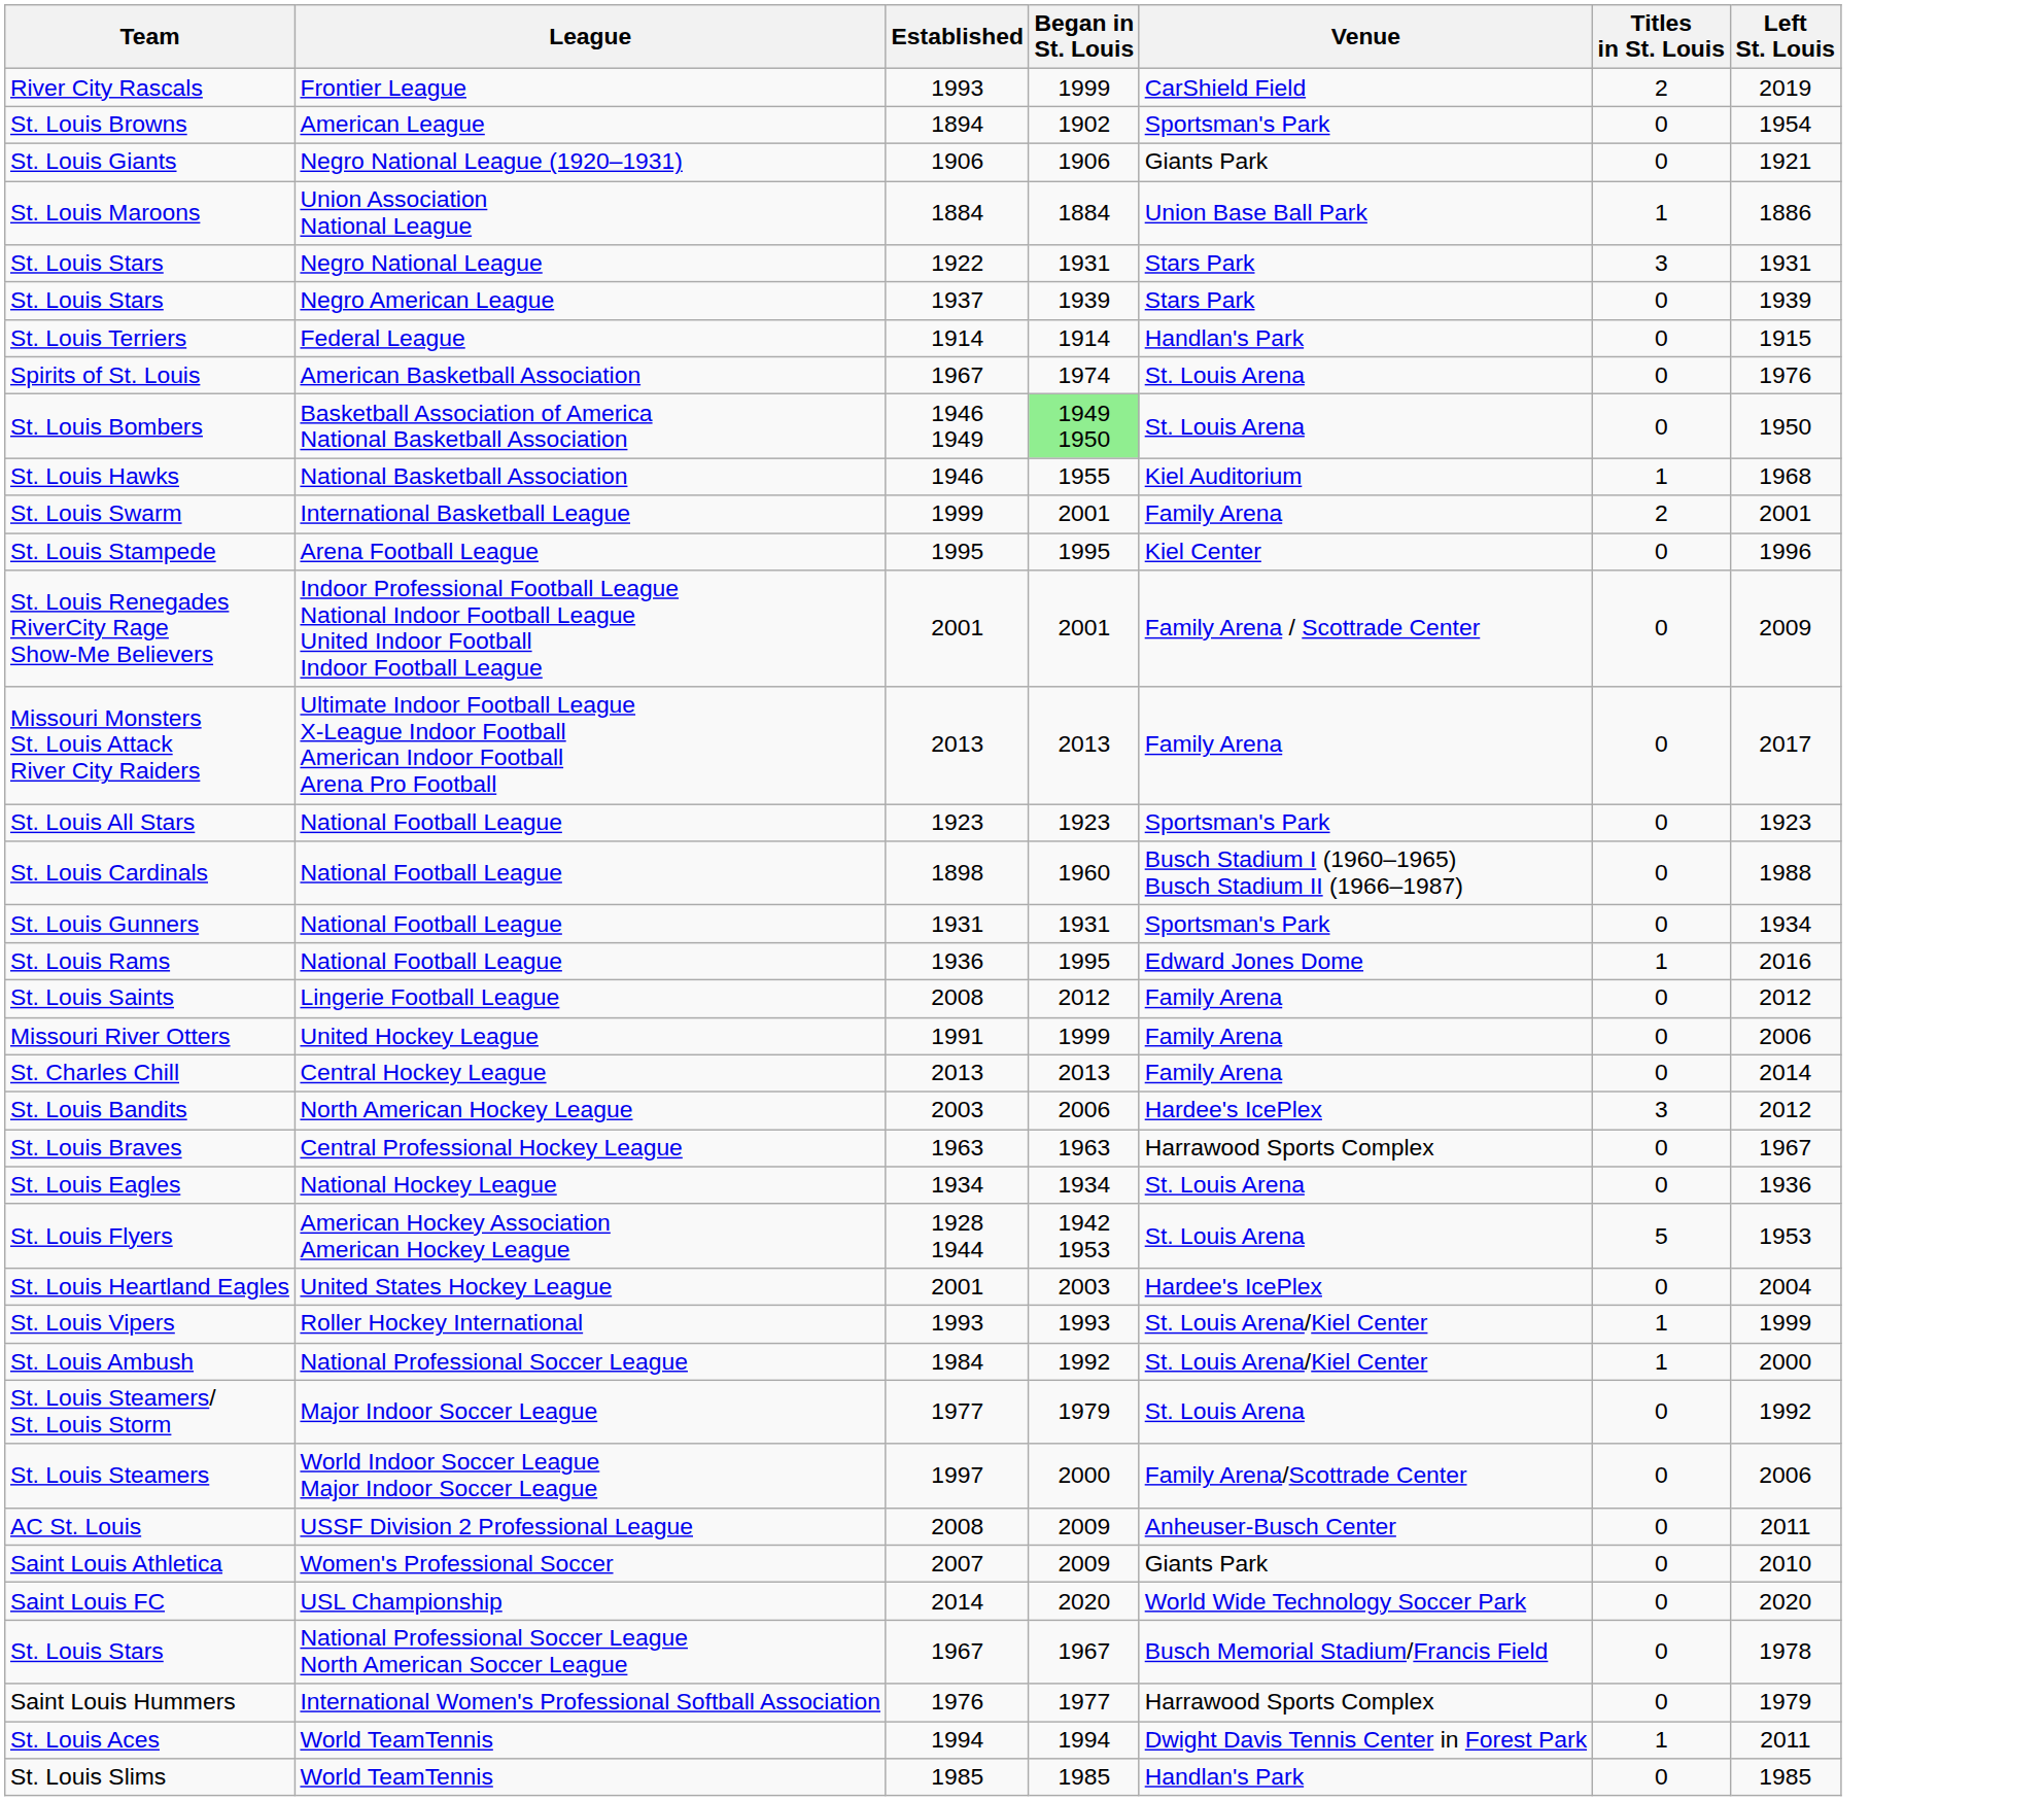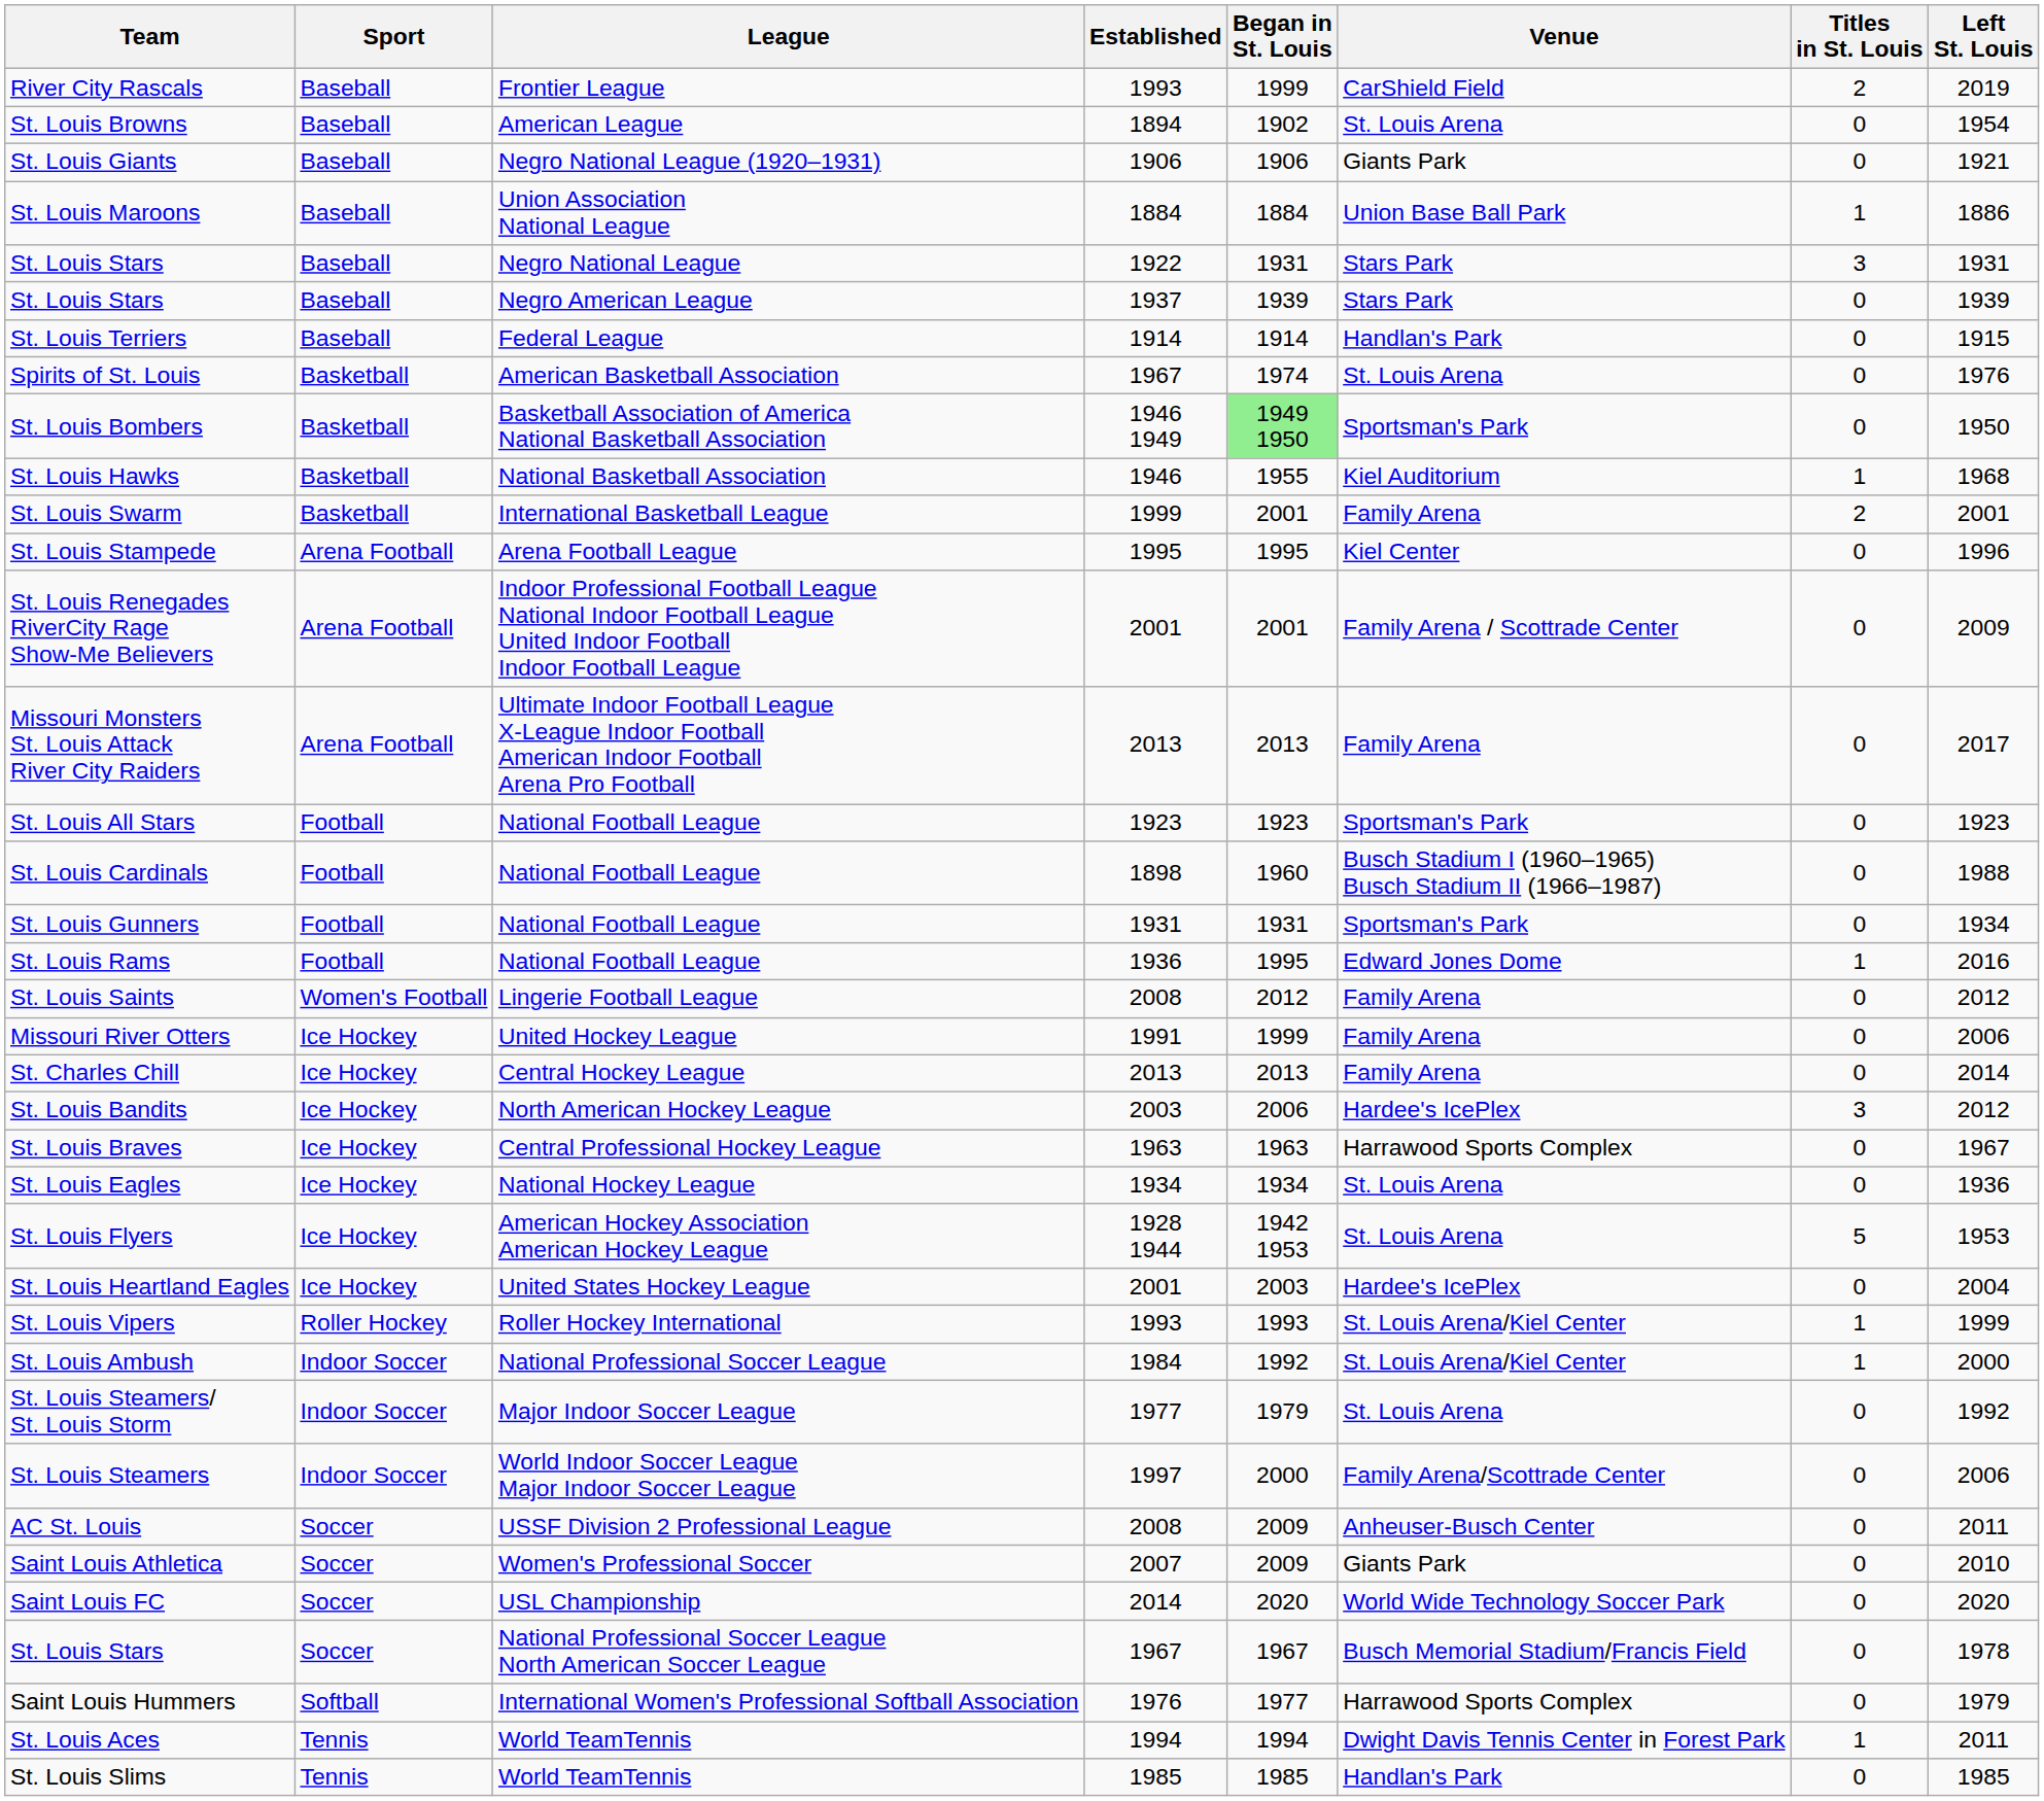+ column: Sport | Baseball | Baseball | Baseball | Baseball | Baseball | Baseball | Baseball | Basketball | Basketball | Basketball | Basketball | Arena Football | Arena Football | Arena Football | Football | Football | Football | Football | Women's Football | Ice Hockey | Ice Hockey | Ice Hockey | Ice Hockey | Ice Hockey | Ice Hockey | Ice Hockey | Roller Hockey | Indoor Soccer | Indoor Soccer | Indoor Soccer | Soccer | Soccer | Soccer | Soccer | Softball | Tennis | Tennis
St. Louis Browns | Venue: Sportsman's Park -> St. Louis Arena
St. Louis Bombers | Venue: St. Louis Arena -> Sportsman's Park
